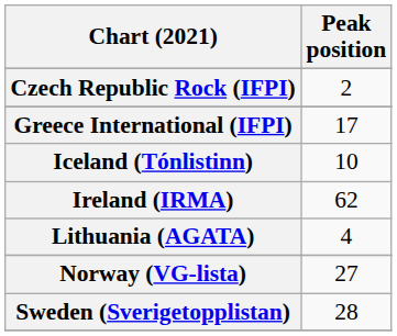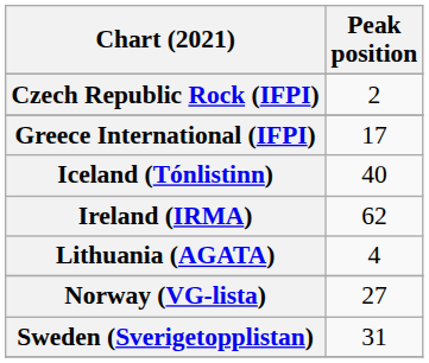Iceland (Tónlistinn) | Peak position: 10 -> 40
Sweden (Sverigetopplistan) | Peak position: 28 -> 31
